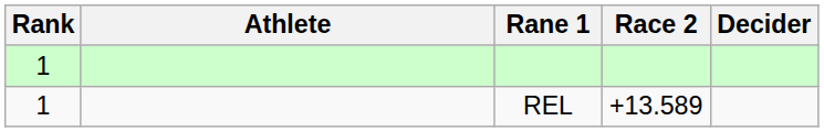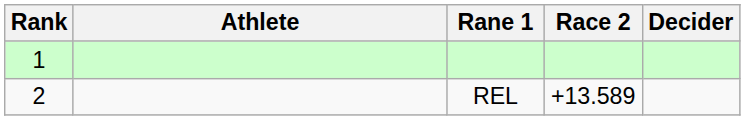REL | Rank: 1 -> 2
